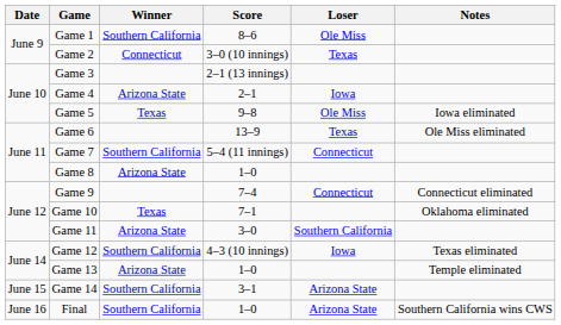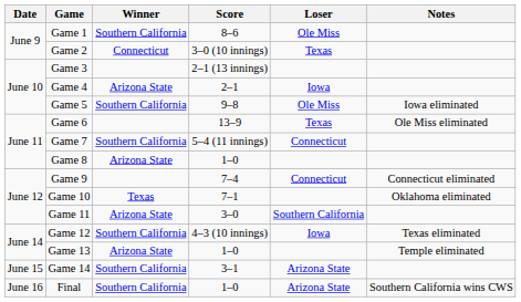Game 5 | Winner: Texas -> Southern California
